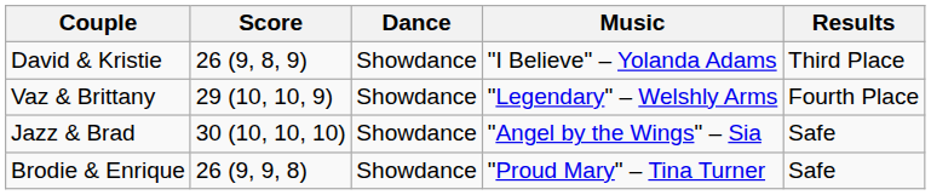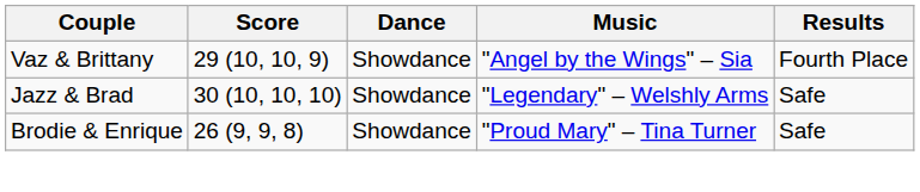- row: David & Kristie | 26 (9, 8, 9) | Showdance | "I Believe" – Yolanda Adams | Third Place
Vaz & Brittany | Music: "Legendary" – Welshly Arms -> "Angel by the Wings" – Sia
Jazz & Brad | Music: "Angel by the Wings" – Sia -> "Legendary" – Welshly Arms
